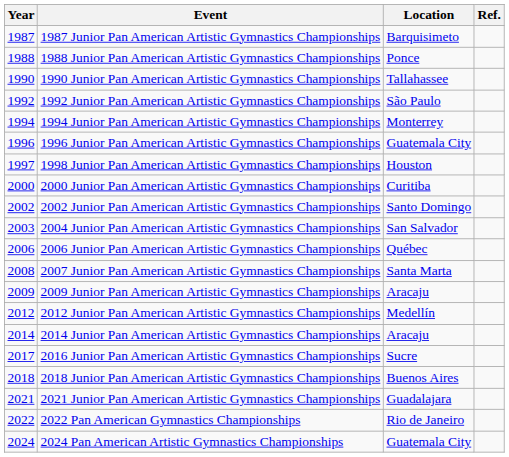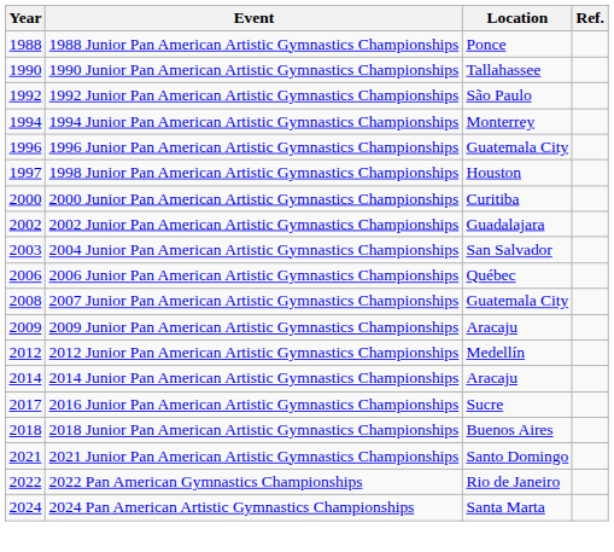- row: 1987 | 1987 Junior Pan American Artistic Gymnastics Championships | Barquisimeto
2002 Junior Pan American Artistic Gymnastics Championships | Location: Santo Domingo -> Guadalajara
2007 Junior Pan American Artistic Gymnastics Championships | Location: Santa Marta -> Guatemala City
2021 Junior Pan American Artistic Gymnastics Championships | Location: Guadalajara -> Santo Domingo
2024 Pan American Artistic Gymnastics Championships | Location: Guatemala City -> Santa Marta
